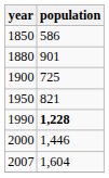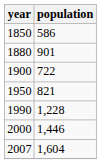1900 | population: 725 -> 722
1990 | population: bold -> normal
